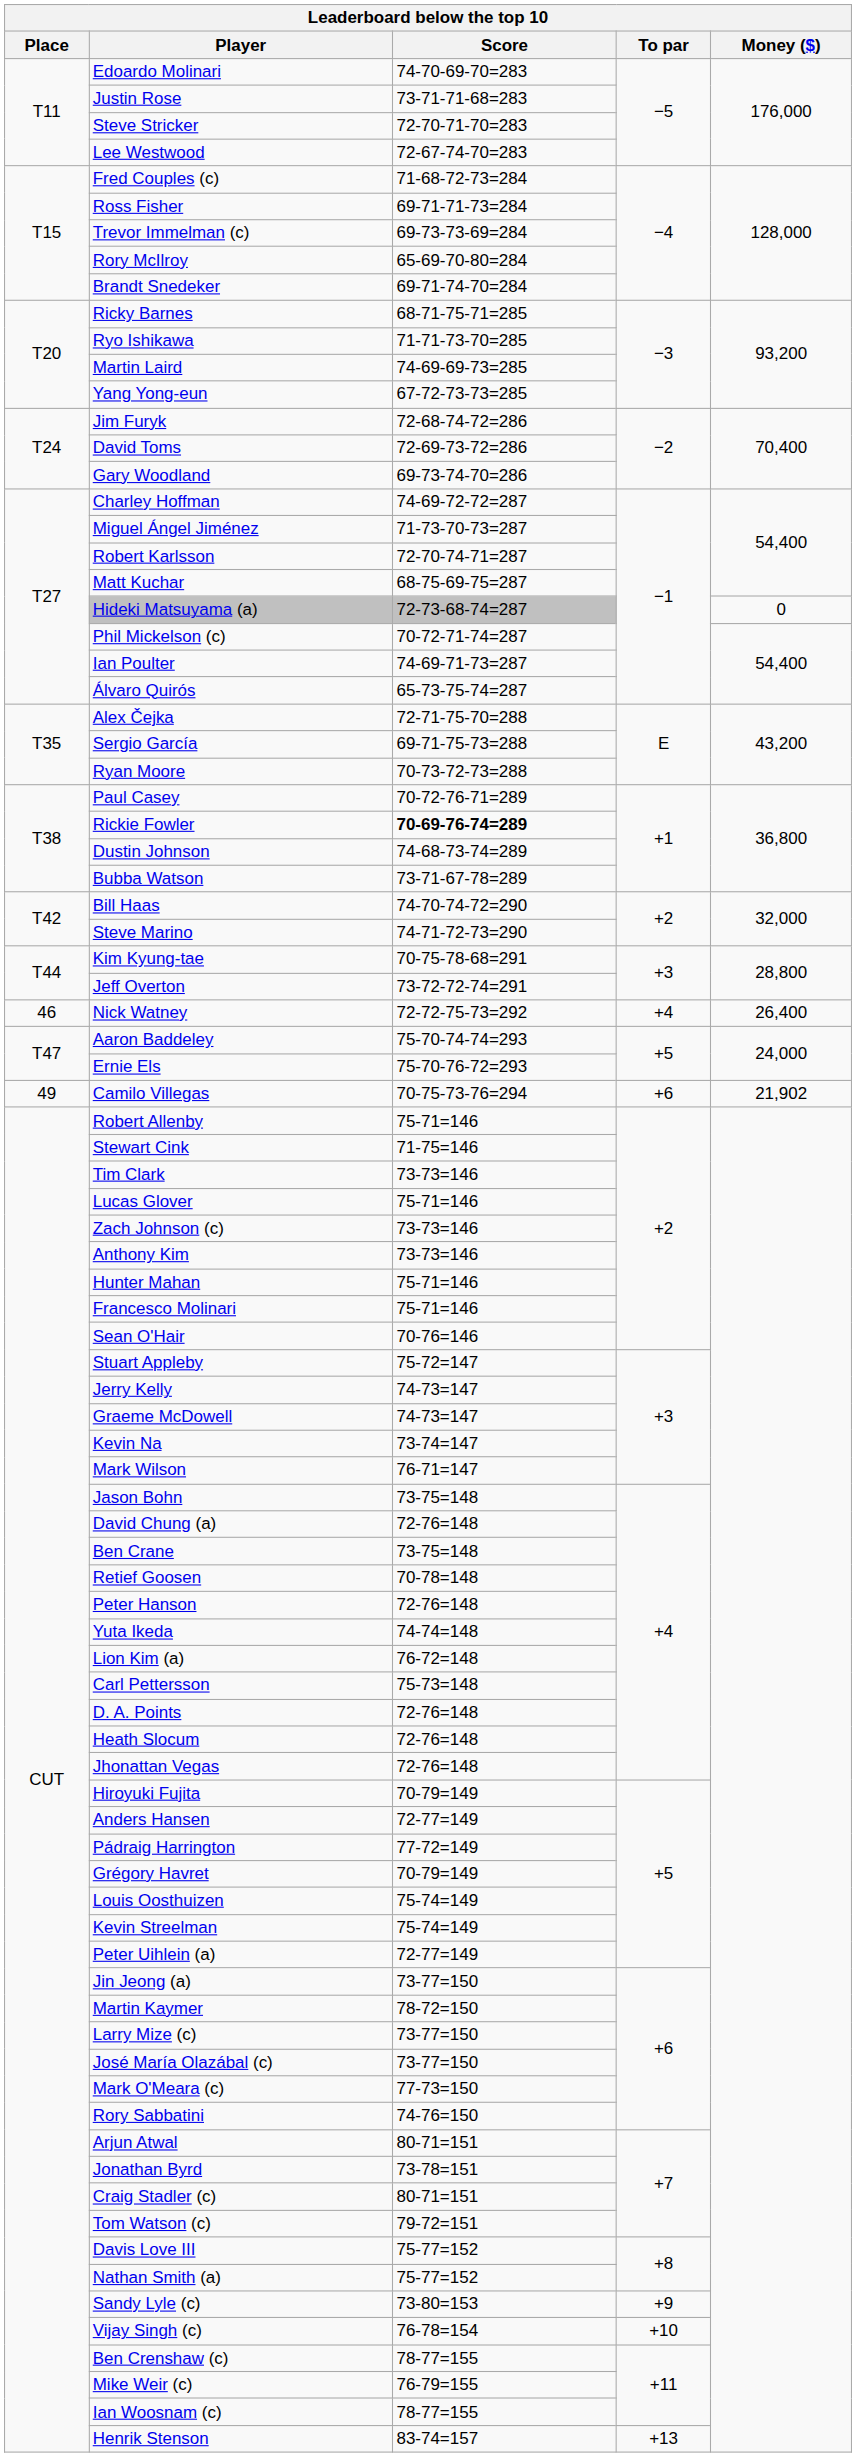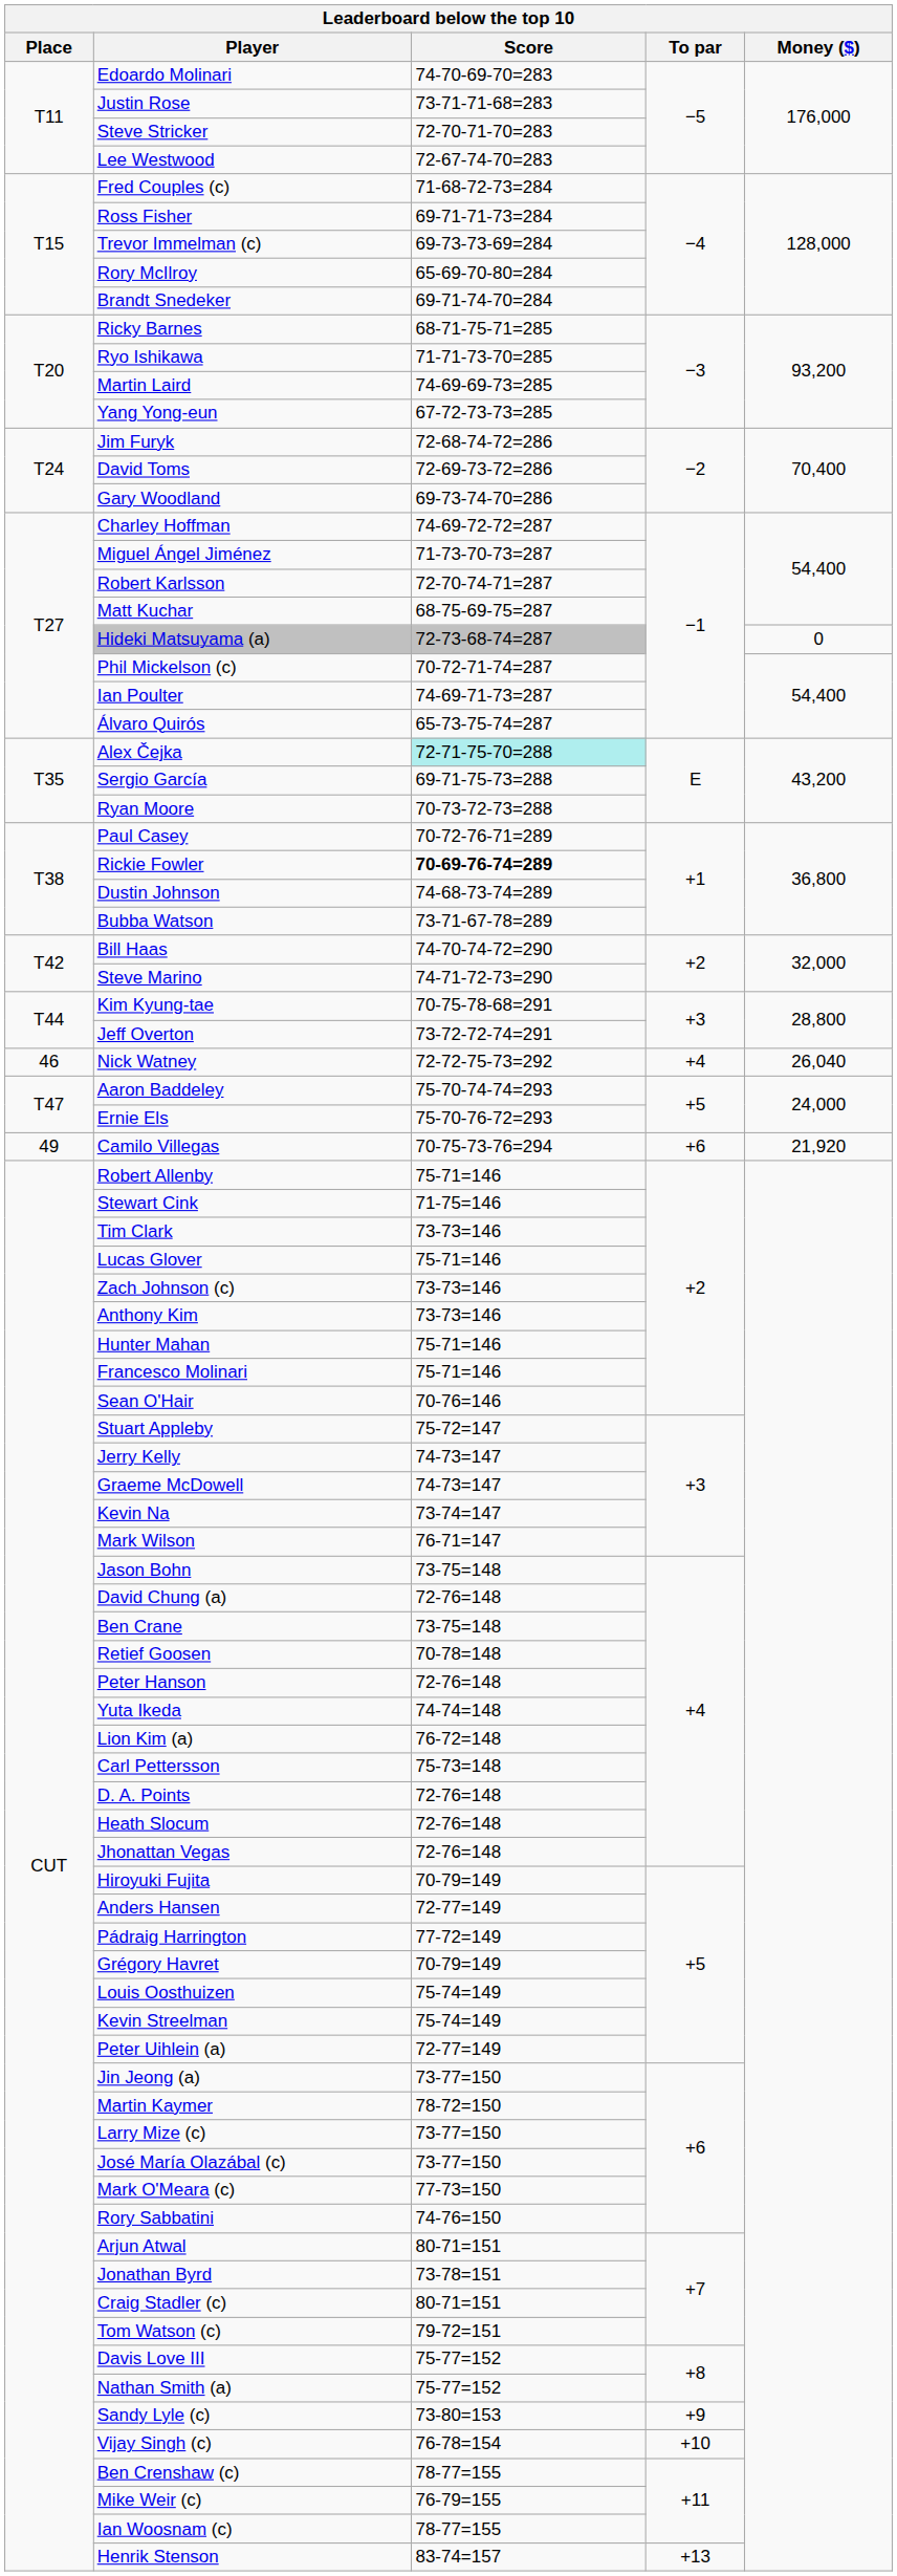Alex Čejka | Score: no background -> paleturquoise background
Nick Watney | Money ($): 26,400 -> 26,040
Camilo Villegas | Money ($): 21,902 -> 21,920
